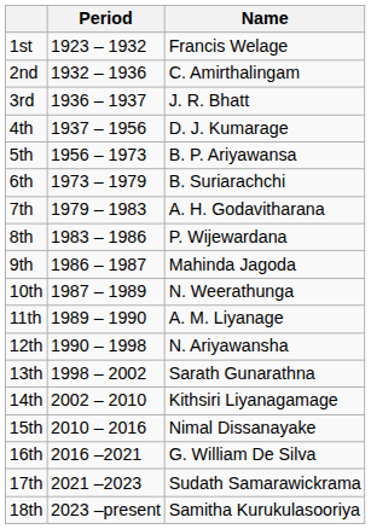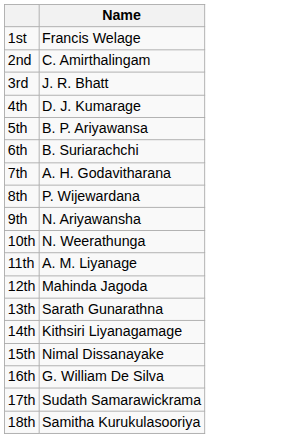- column: Period | 1923 – 1932 | 1932 – 1936 | 1936 – 1937 | 1937 – 1956 | 1956 – 1973 | 1973 – 1979 | 1979 – 1983 | 1983 – 1986 | 1986 – 1987 | 1987 – 1989 | 1989 – 1990 | 1990 – 1998 | 1998 – 2002 | 2002 – 2010 | 2010 – 2016 | 2016 –2021 | 2021 –2023 | 2023 –present
9th | Name: Mahinda Jagoda -> N. Ariyawansha
12th | Name: N. Ariyawansha -> Mahinda Jagoda
